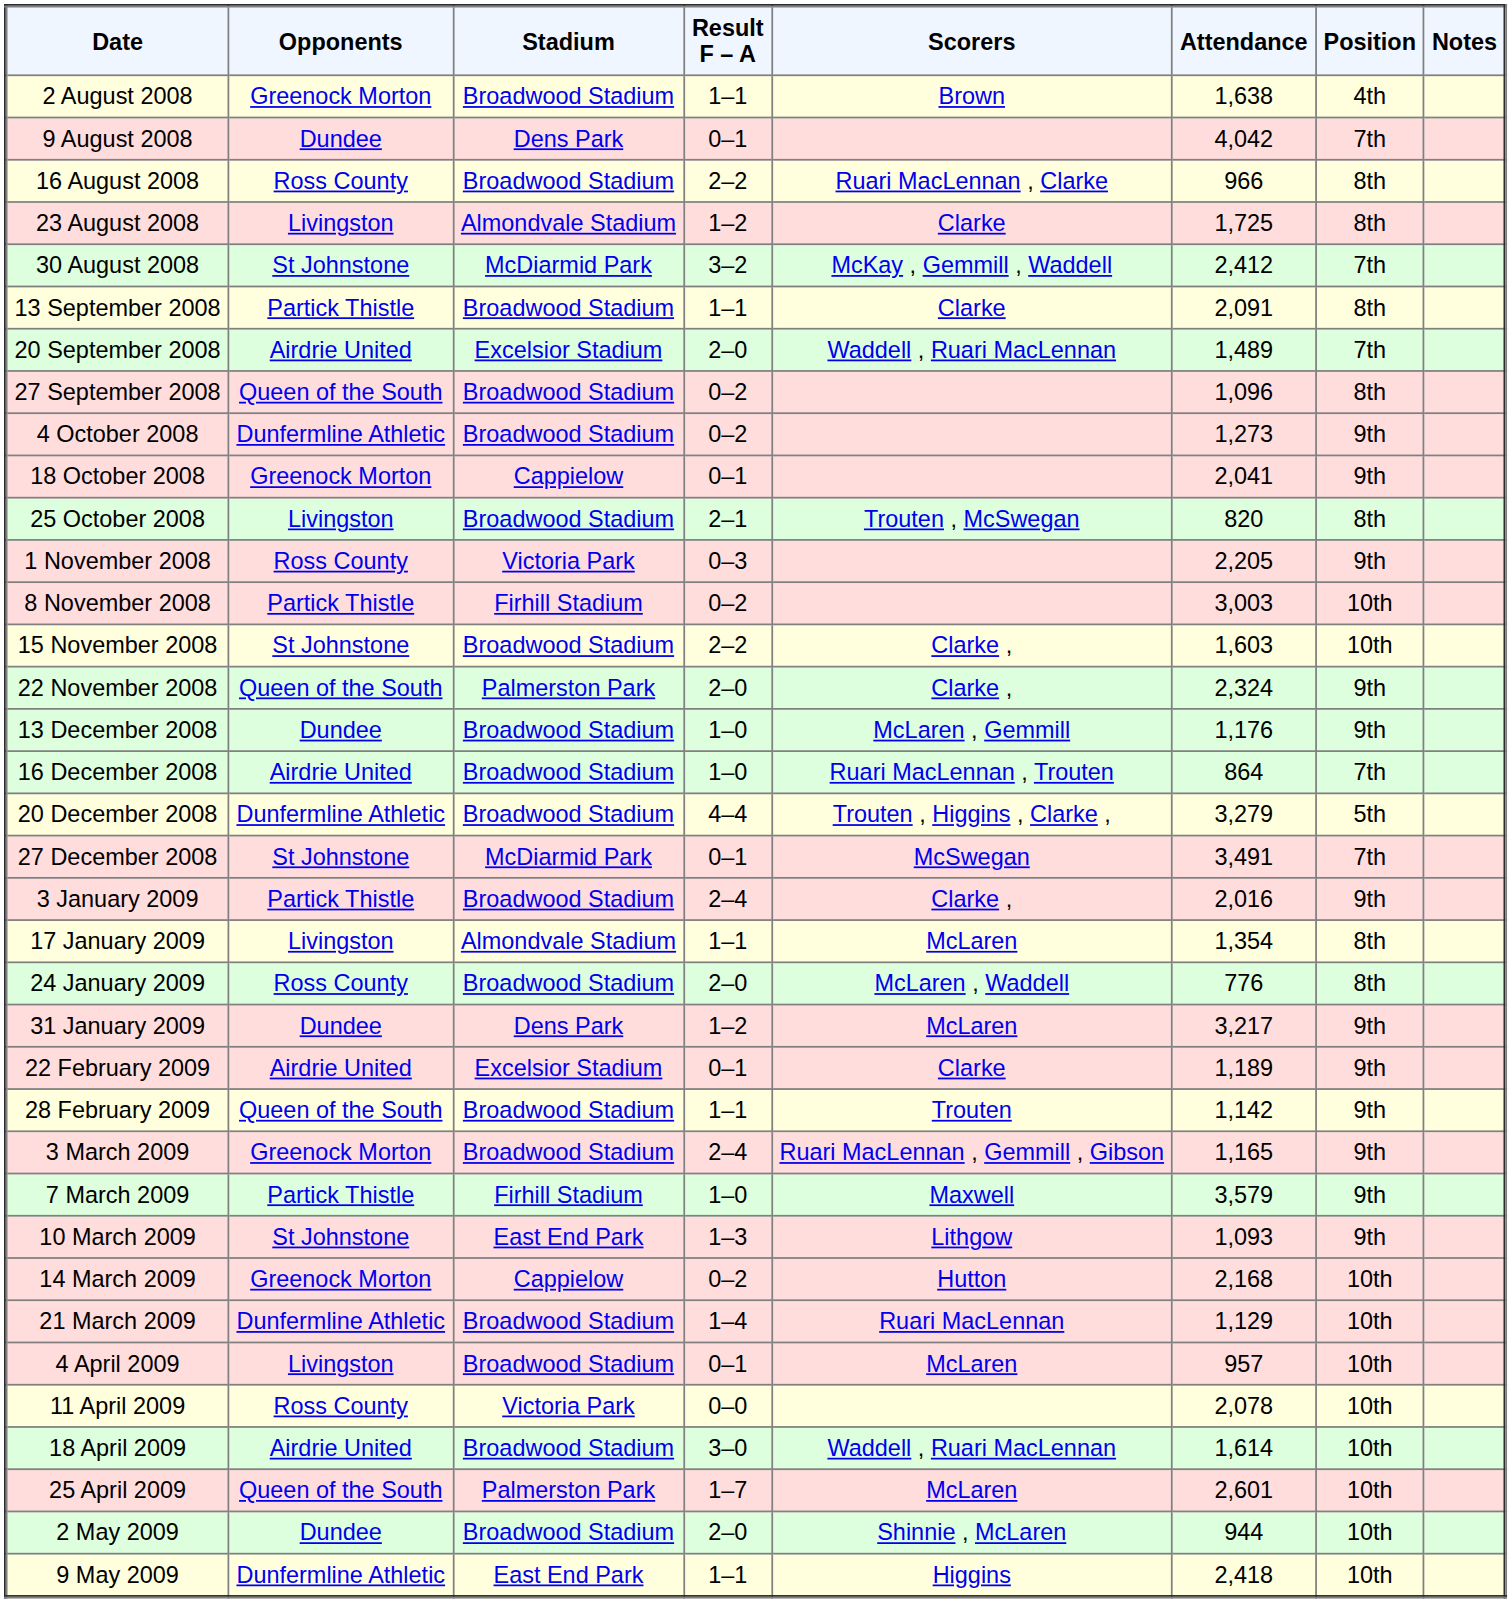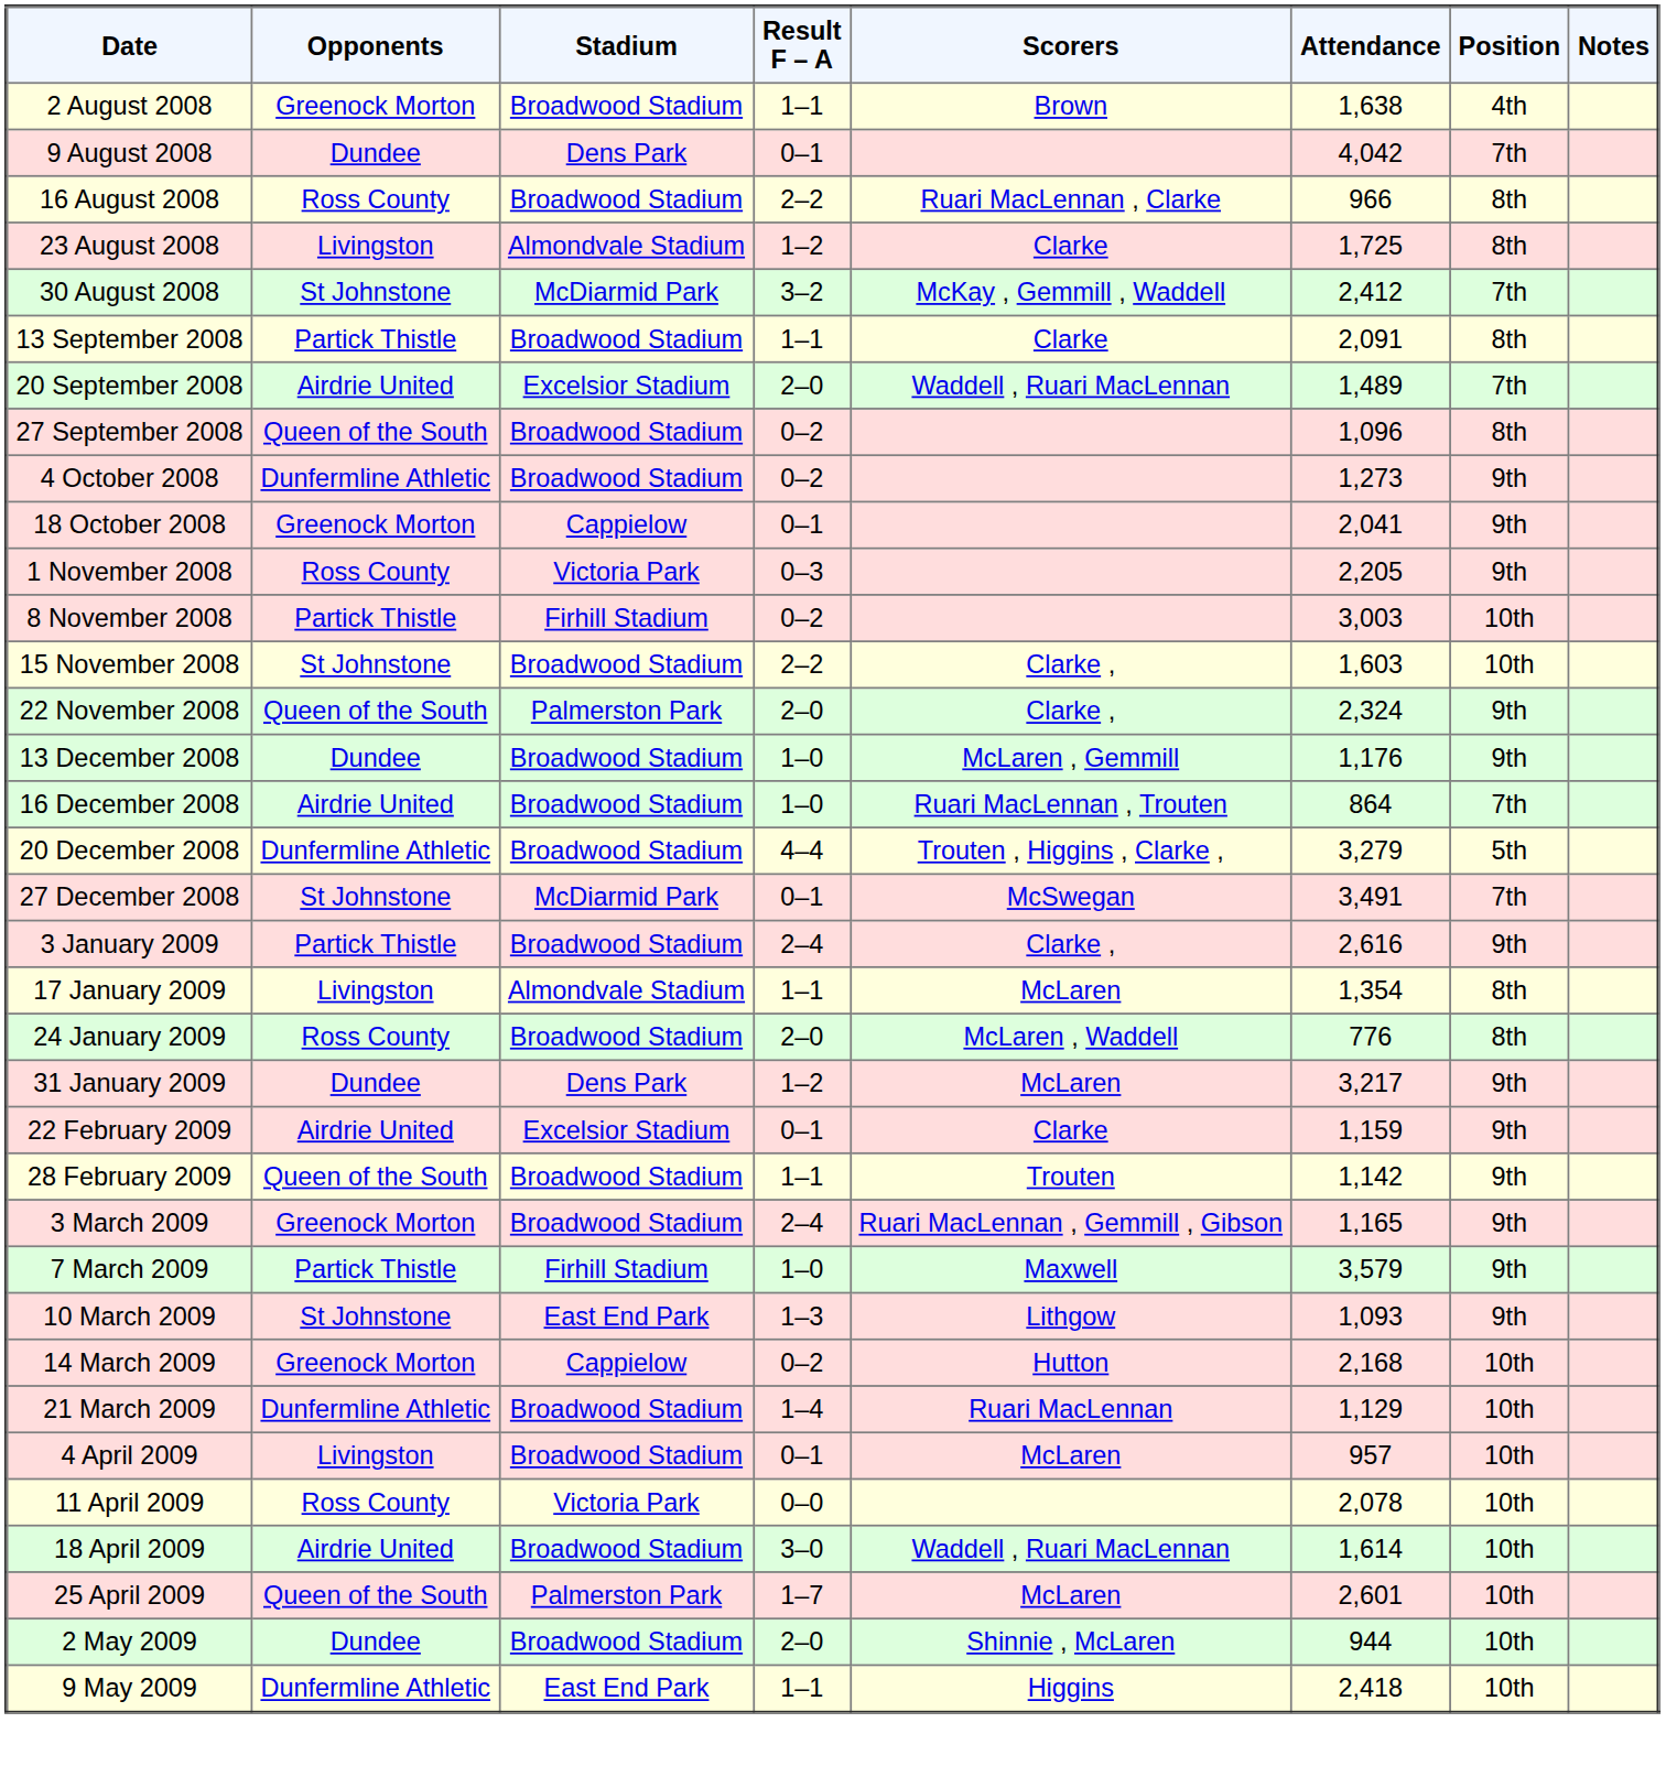- row: 25 October 2008 | Livingston | Broadwood Stadium | 2–1 | Trouten , McSwegan | 820 | 8th
3 January 2009 | Attendance: 2,016 -> 2,616
22 February 2009 | Attendance: 1,189 -> 1,159
